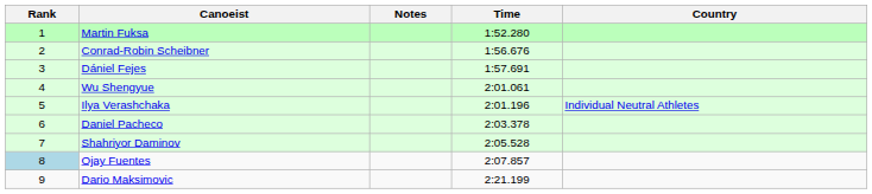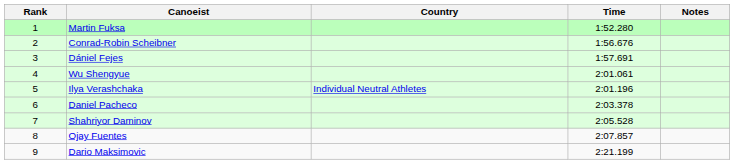columns swapped: Country <-> Notes
Ojay Fuentes | Rank: lightblue background -> no background
